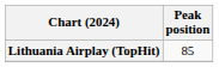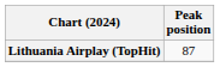Lithuania Airplay (TopHit) | Peak position: 85 -> 87
